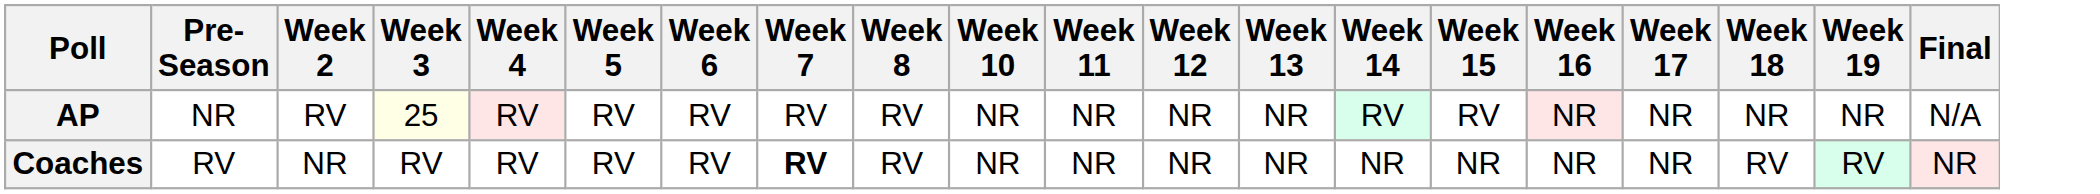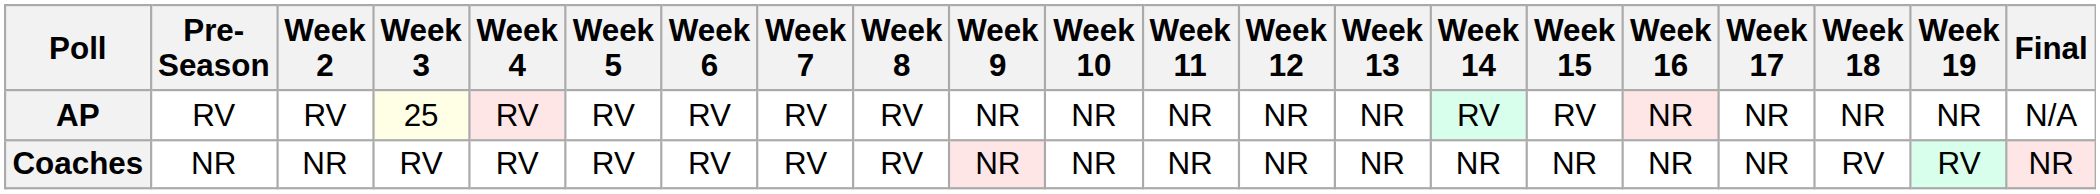+ column: Week 9 | NR | NR
AP | Pre- Season: NR -> RV
Coaches | Pre- Season: RV -> NR
Coaches | Week 7: bold -> normal
